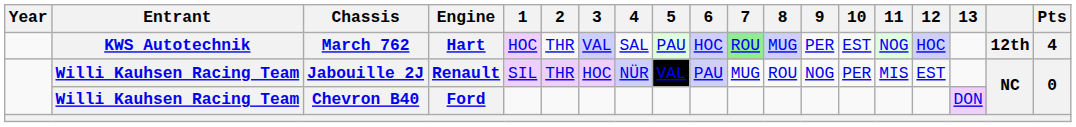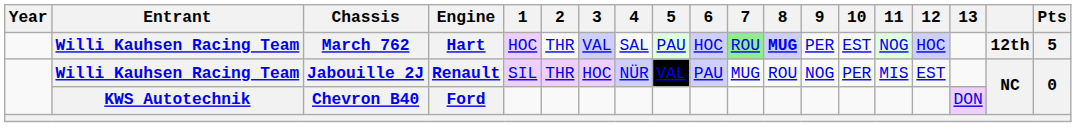March 762 | Entrant: KWS Autotechnik -> Willi Kauhsen Racing Team
March 762 | 8: normal -> bold
March 762 | Pts: 4 -> 5
Chevron B40 | Entrant: Willi Kauhsen Racing Team -> KWS Autotechnik
